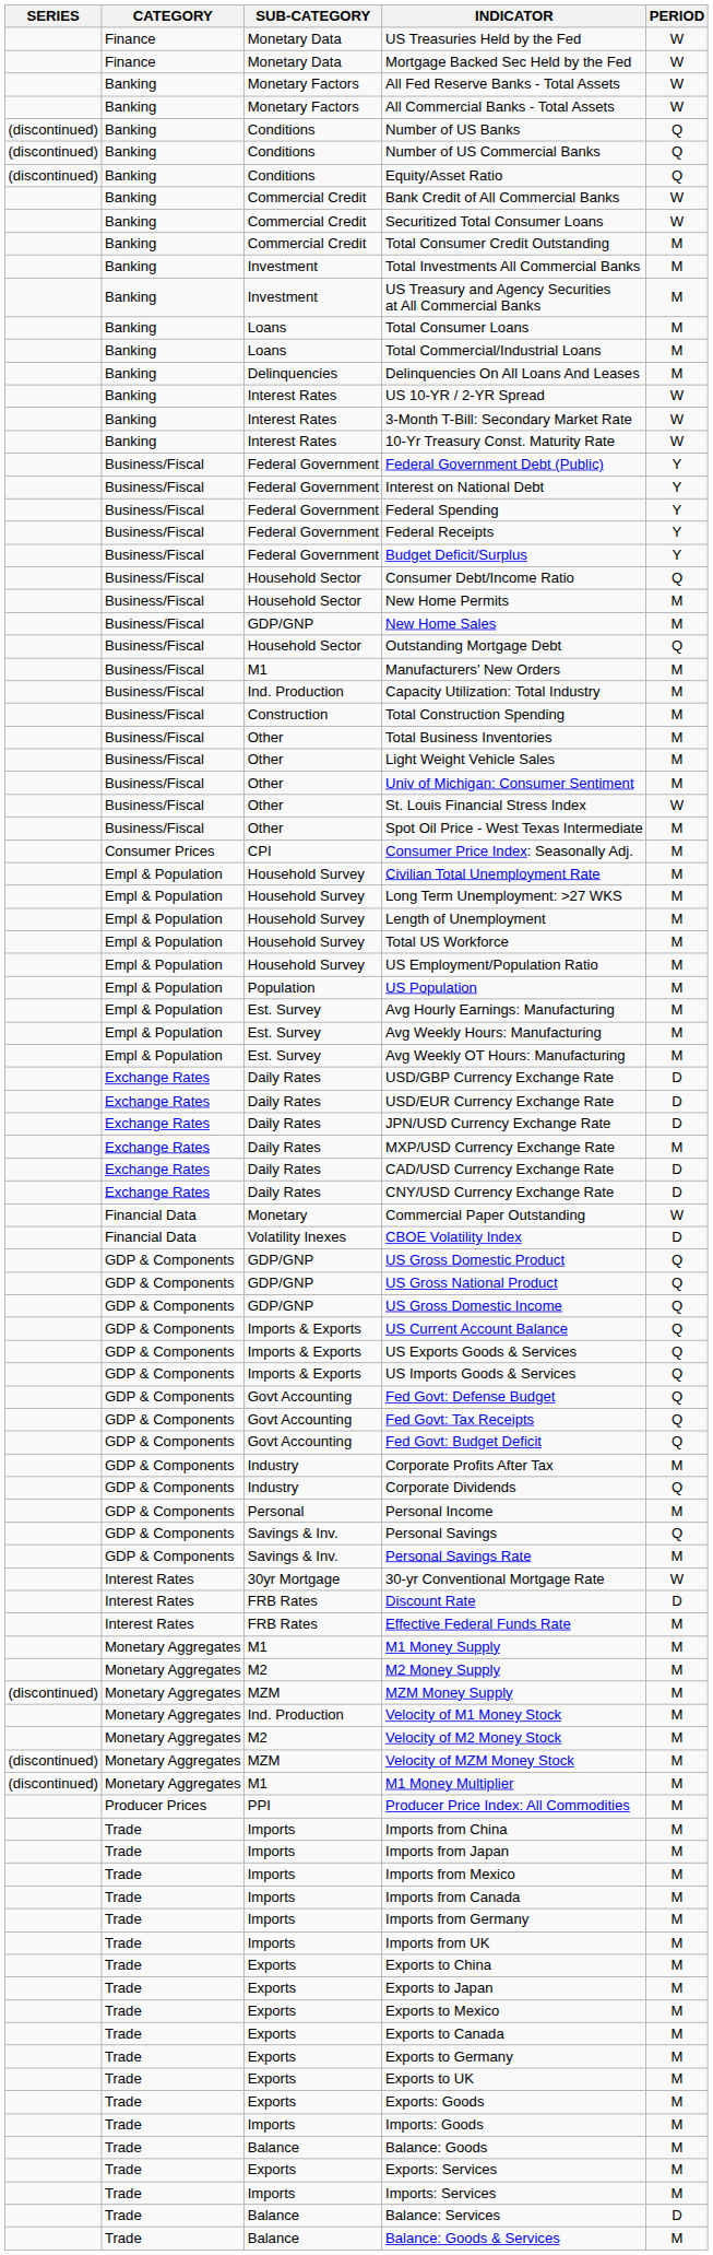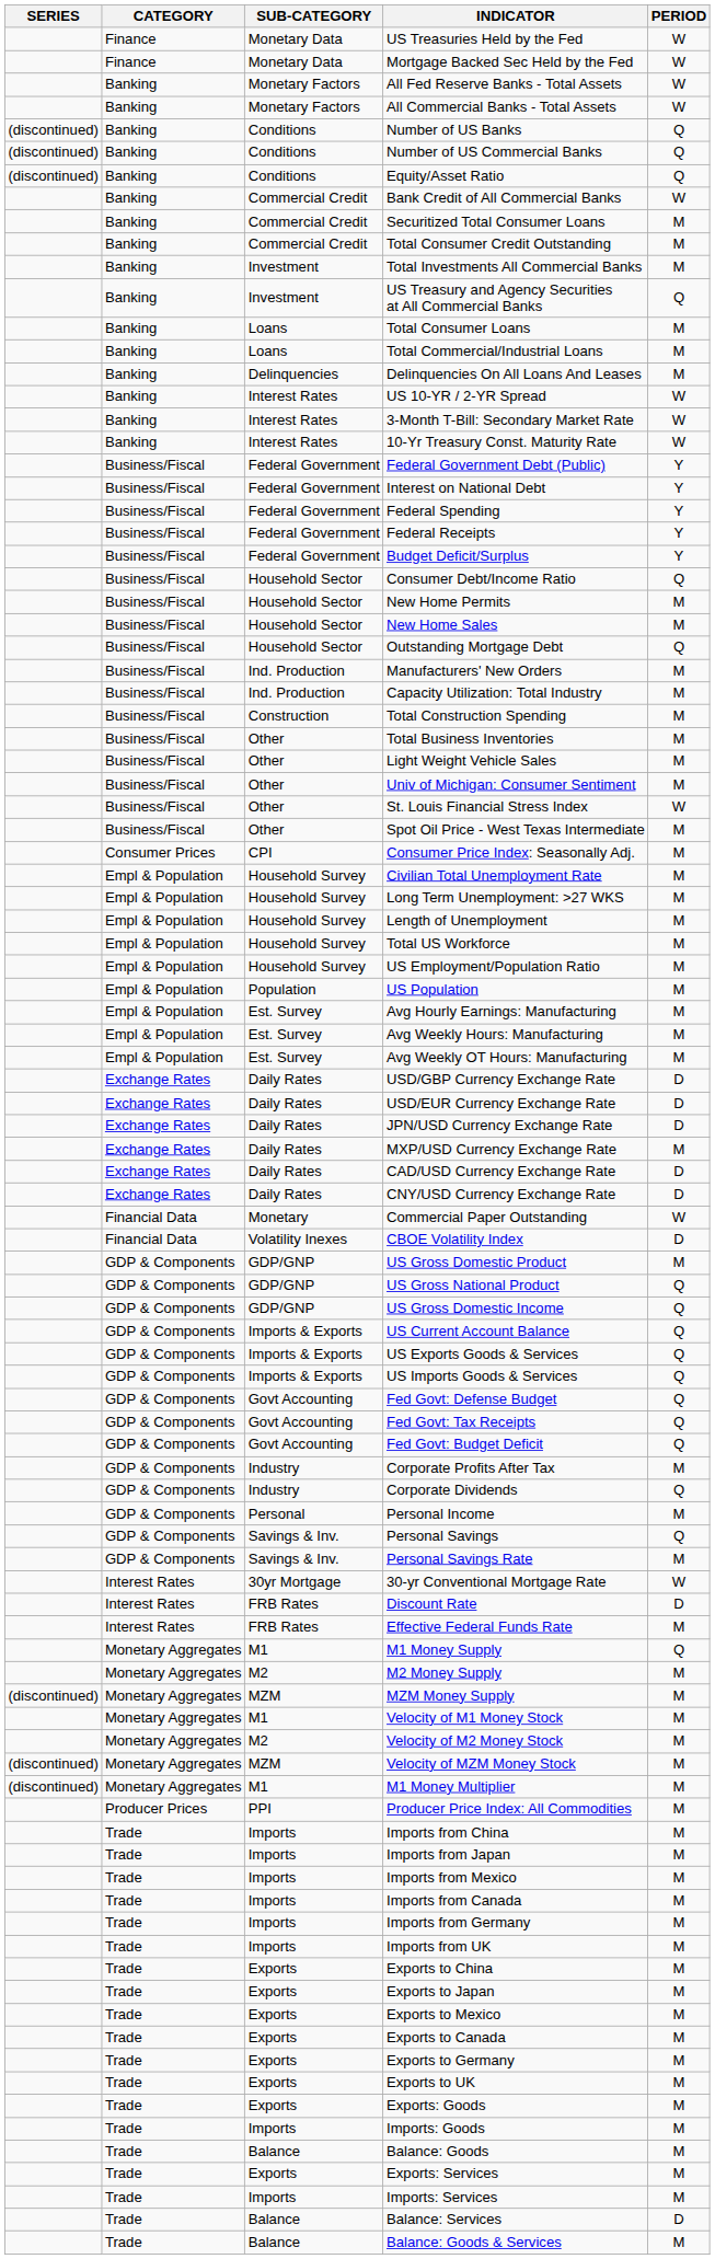Securitized Total Consumer Loans | PERIOD: W -> M
US Treasury and Agency Securities at All Commercial Banks | PERIOD: M -> Q
New Home Sales | SUB-CATEGORY: GDP/GNP -> Household Sector
Manufacturers' New Orders | SUB-CATEGORY: M1 -> Ind. Production
US Gross Domestic Product | PERIOD: Q -> M
M1 Money Supply | PERIOD: M -> Q
Velocity of M1 Money Stock | SUB-CATEGORY: Ind. Production -> M1
